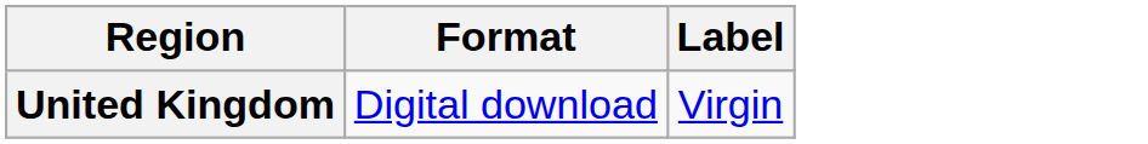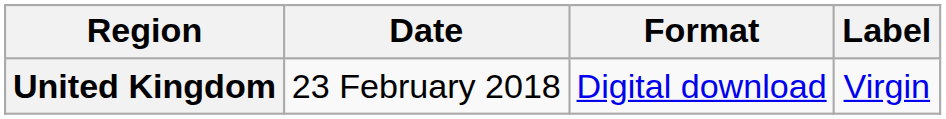+ column: Date | 23 February 2018
